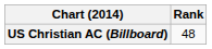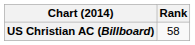US Christian AC (Billboard) | Rank: 48 -> 58
